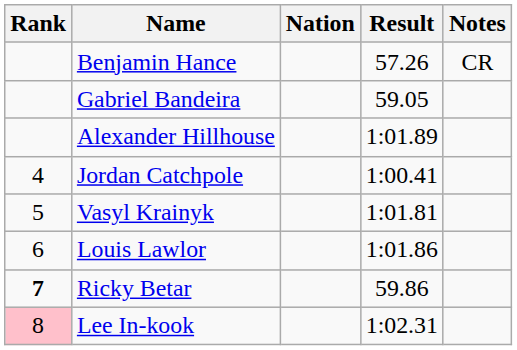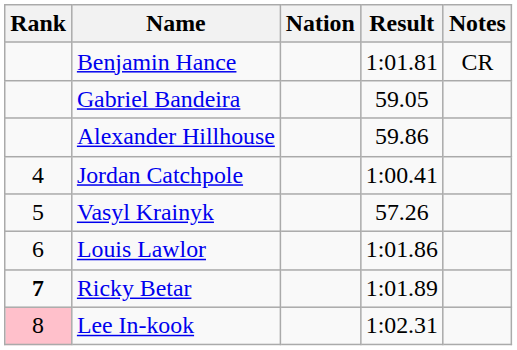Benjamin Hance | Result: 57.26 -> 1:01.81
Alexander Hillhouse | Result: 1:01.89 -> 59.86
Vasyl Krainyk | Result: 1:01.81 -> 57.26
Ricky Betar | Result: 59.86 -> 1:01.89
